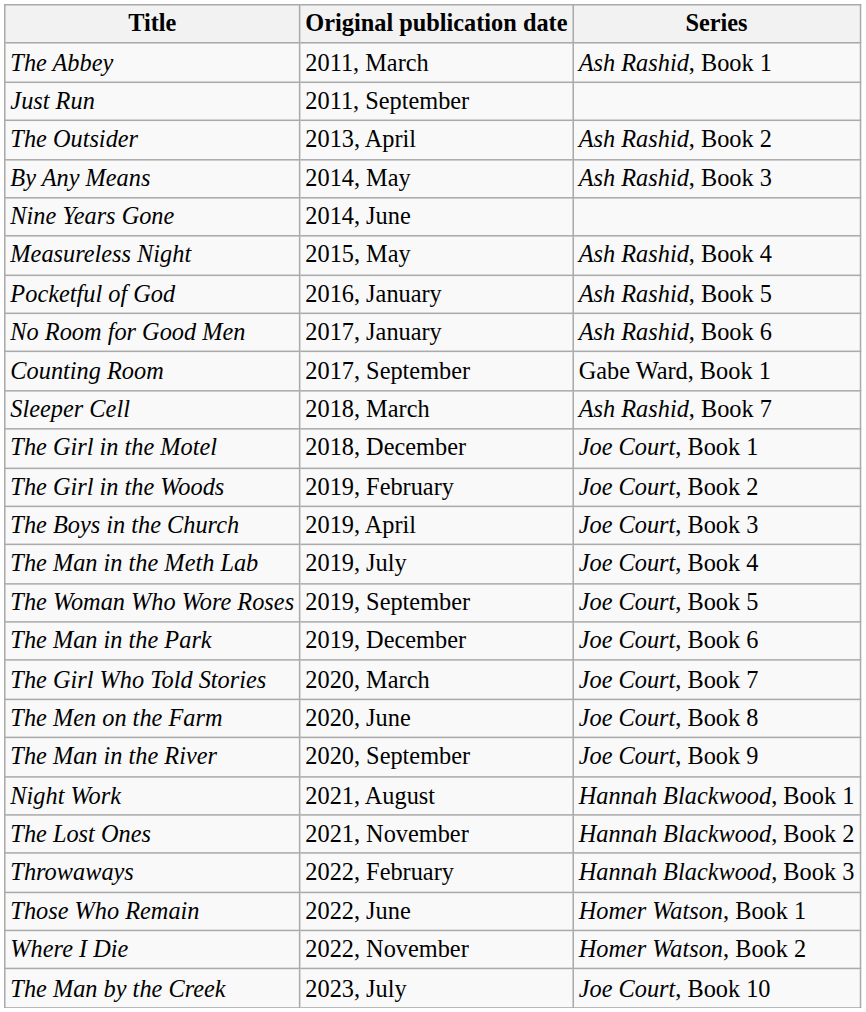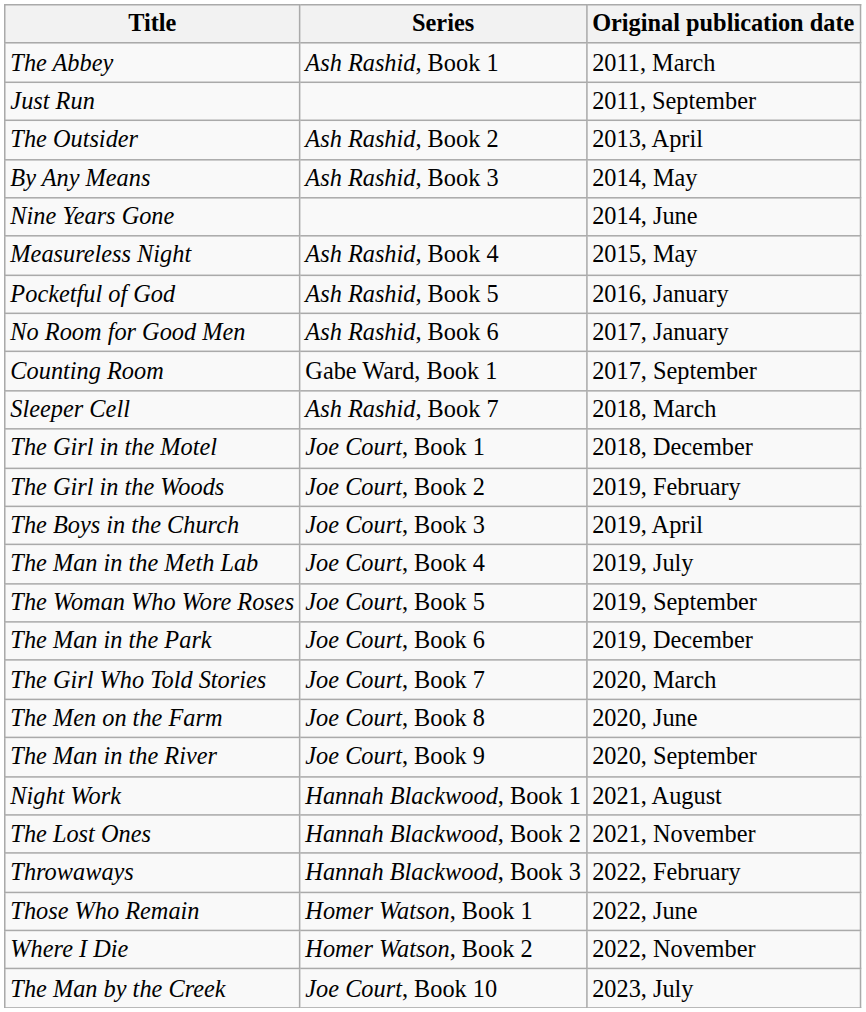columns swapped: Original publication date <-> Series
